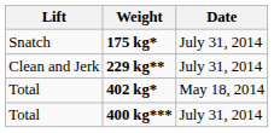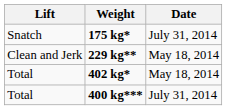229 kg** | Date: July 31, 2014 -> May 18, 2014
